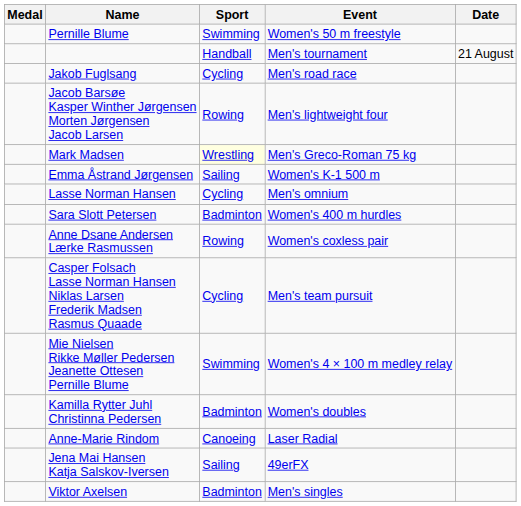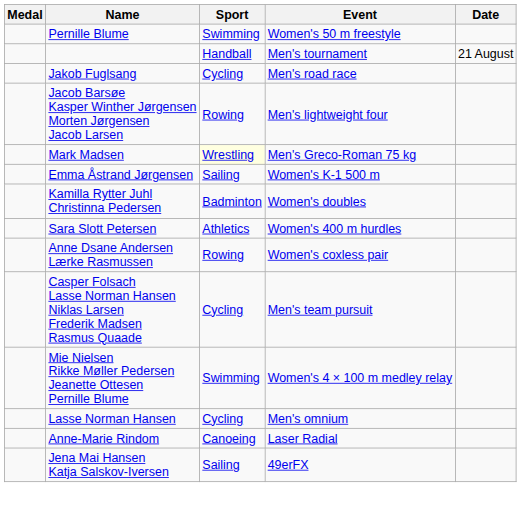rows swapped: Kamilla Rytter Juhl Christinna Pedersen <-> Lasse Norman Hansen
Sara Slott Petersen | Sport: Badminton -> Athletics
- row: Viktor Axelsen | Badminton | Men's singles
